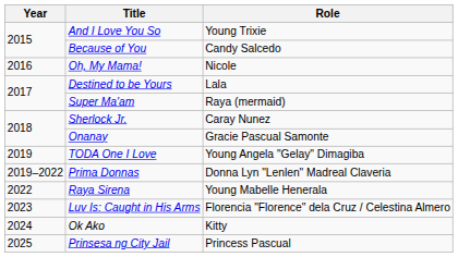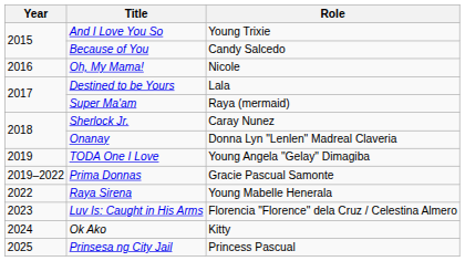Onanay | Role: Gracie Pascual Samonte -> Donna Lyn "Lenlen" Madreal Claveria
Prima Donnas | Role: Donna Lyn "Lenlen" Madreal Claveria -> Gracie Pascual Samonte
